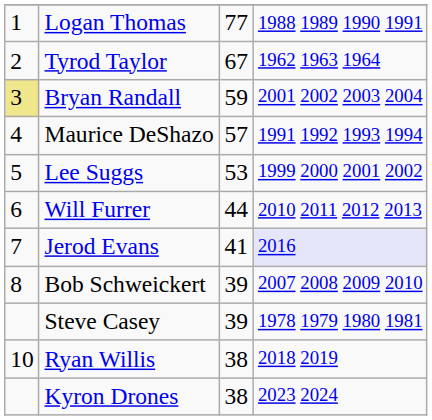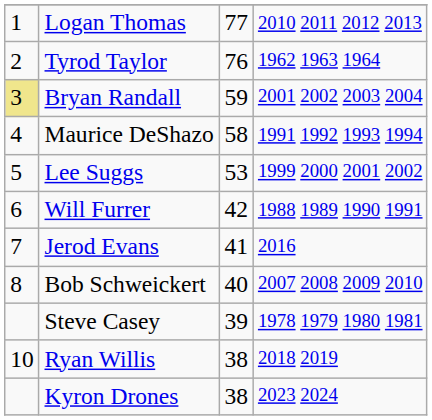Logan Thomas | column 4: 1988 1989 1990 1991 -> 2010 2011 2012 2013
Tyrod Taylor | column 3: 67 -> 76
Maurice DeShazo | column 3: 57 -> 58
Will Furrer | column 3: 44 -> 42
Will Furrer | column 4: 2010 2011 2012 2013 -> 1988 1989 1990 1991
Jerod Evans | column 4: lavender background -> no background
Bob Schweickert | column 3: 39 -> 40
